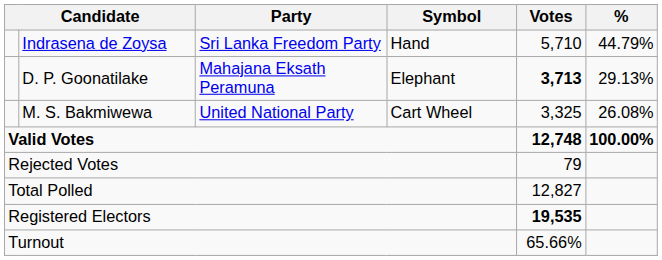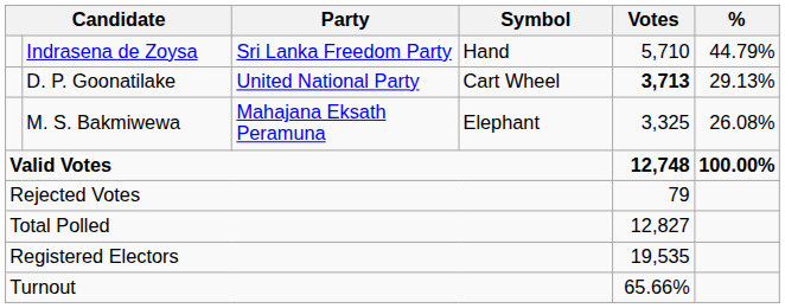D. P. Goonatilake | Party: Mahajana Eksath Peramuna -> United National Party
D. P. Goonatilake | Symbol: Elephant -> Cart Wheel
M. S. Bakmiwewa | Party: United National Party -> Mahajana Eksath Peramuna
M. S. Bakmiwewa | Symbol: Cart Wheel -> Elephant
Registered Electors | Votes: bold -> normal
